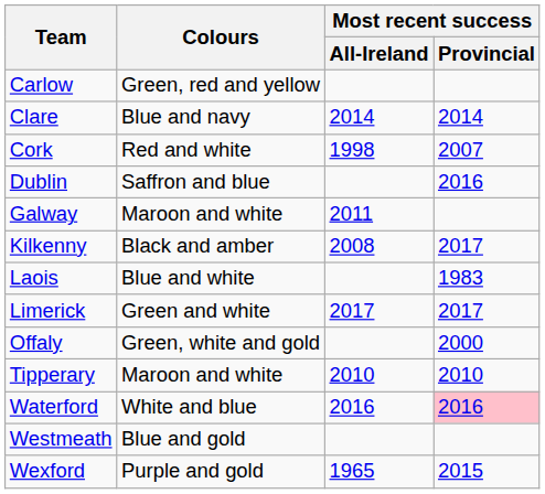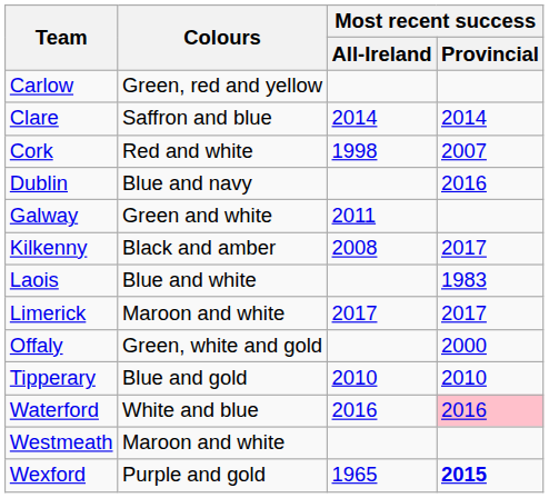Clare | Colours: Blue and navy -> Saffron and blue
Dublin | Colours: Saffron and blue -> Blue and navy
Galway | Colours: Maroon and white -> Green and white
Limerick | Colours: Green and white -> Maroon and white
Tipperary | Colours: Maroon and white -> Blue and gold
Westmeath | Colours: Blue and gold -> Maroon and white
Wexford | Most recent success / Provincial: normal -> bold
